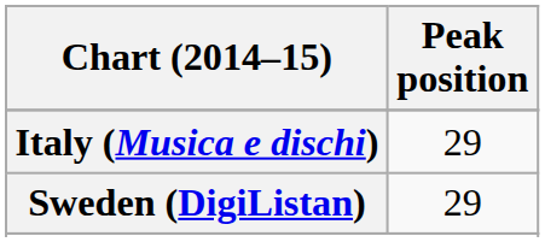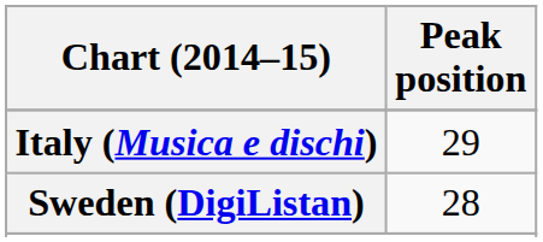Sweden (DigiListan) | Peak position: 29 -> 28
